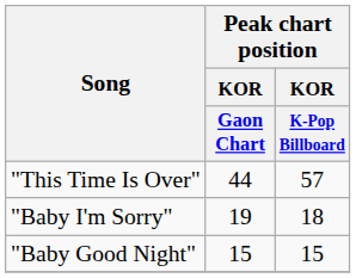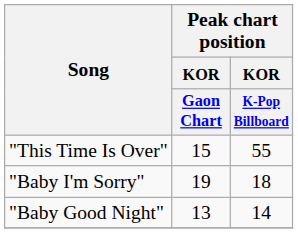"This Time Is Over" | Peak chart position / KOR / Gaon Chart: 44 -> 15
"This Time Is Over" | Peak chart position / KOR / K-Pop Billboard: 57 -> 55
"Baby Good Night" | Peak chart position / KOR / Gaon Chart: 15 -> 13
"Baby Good Night" | Peak chart position / KOR / K-Pop Billboard: 15 -> 14
